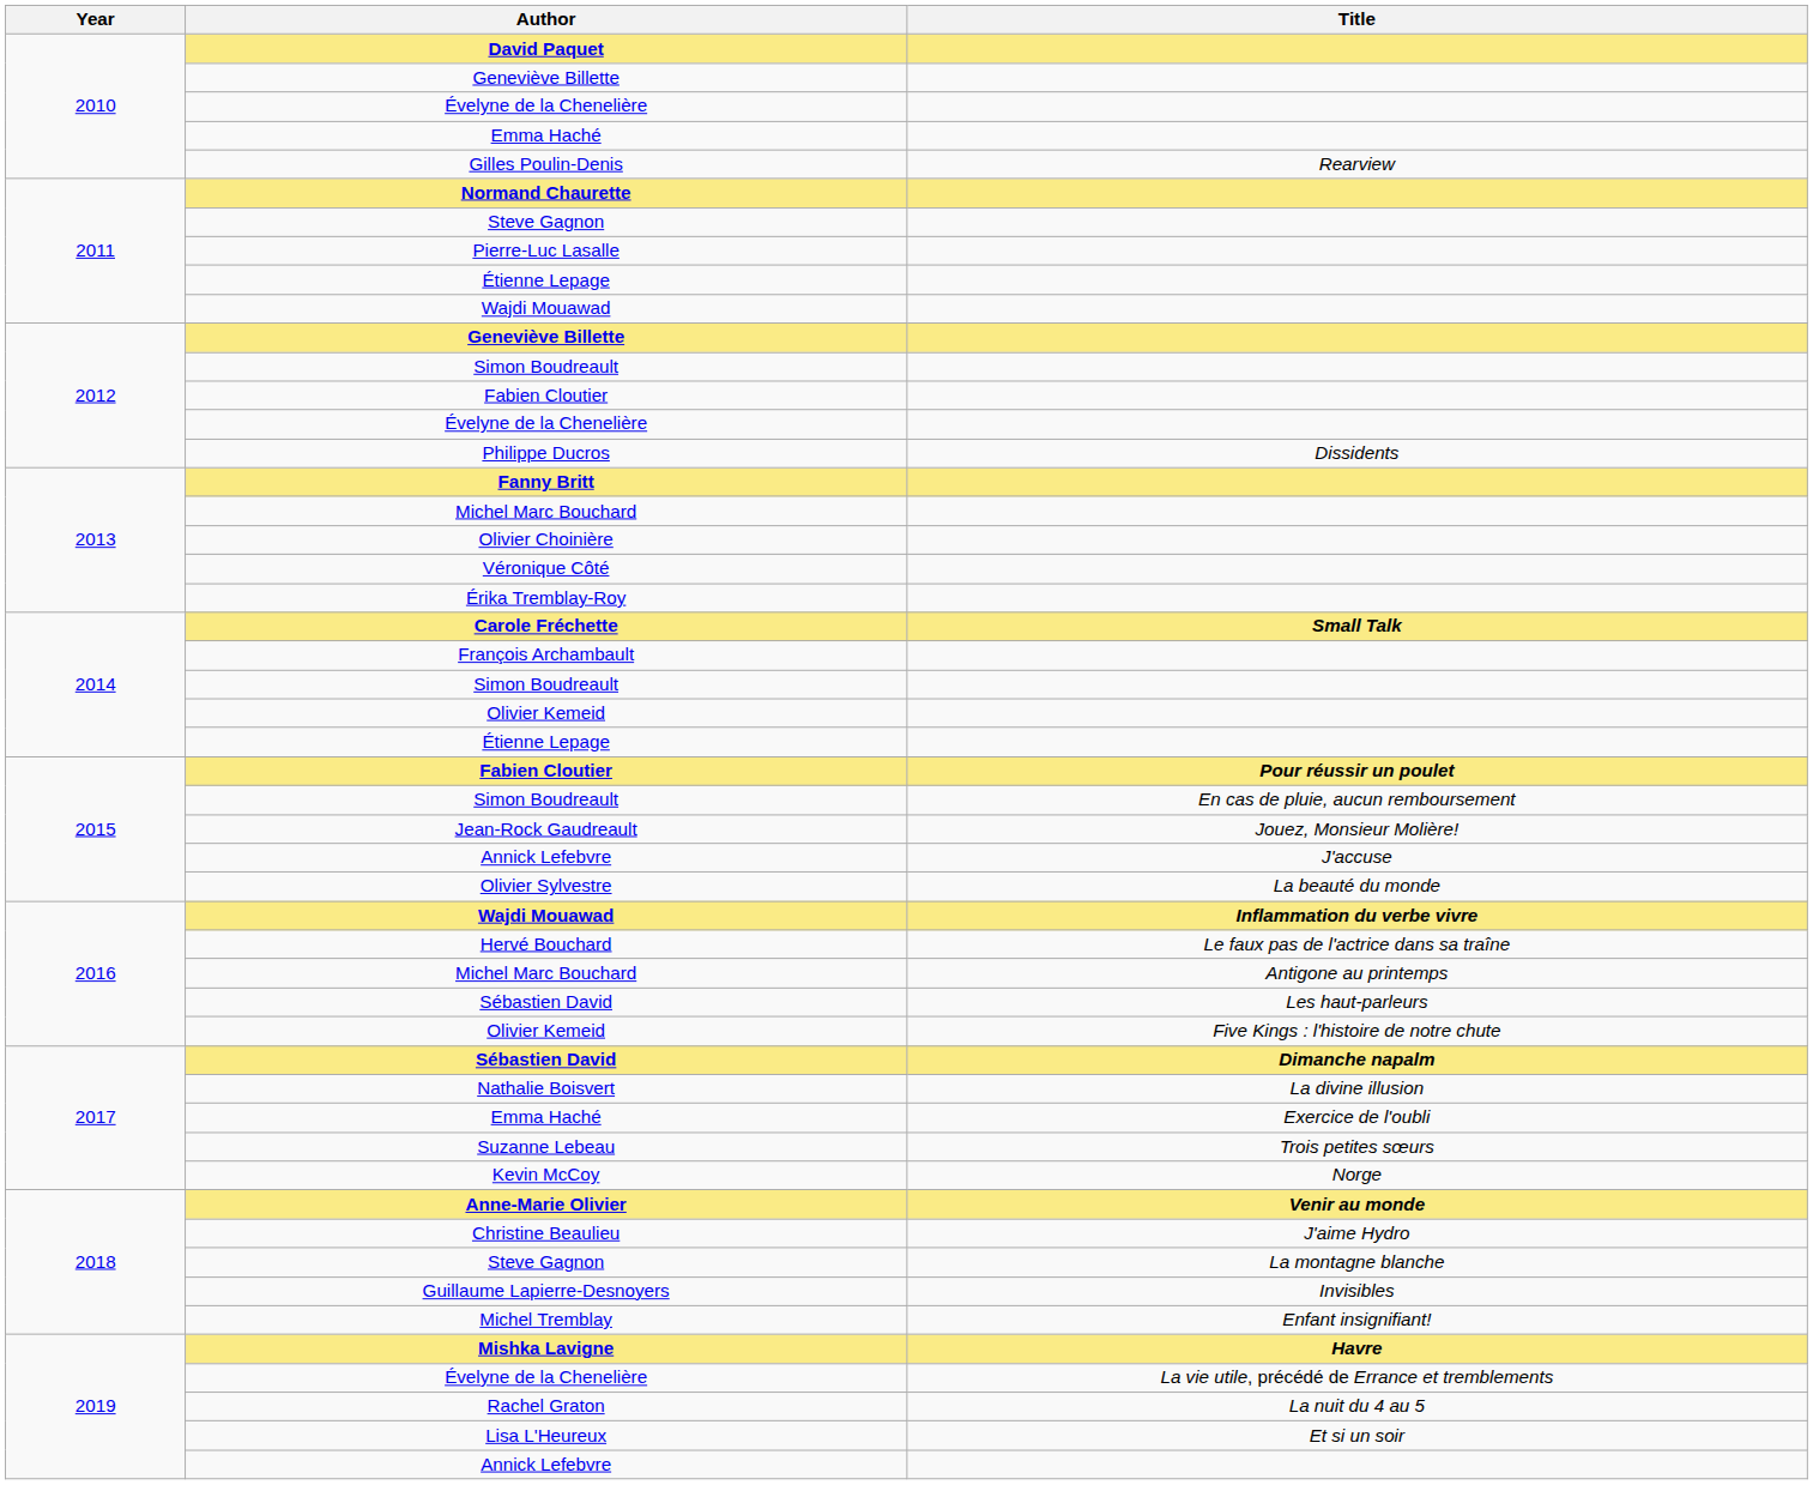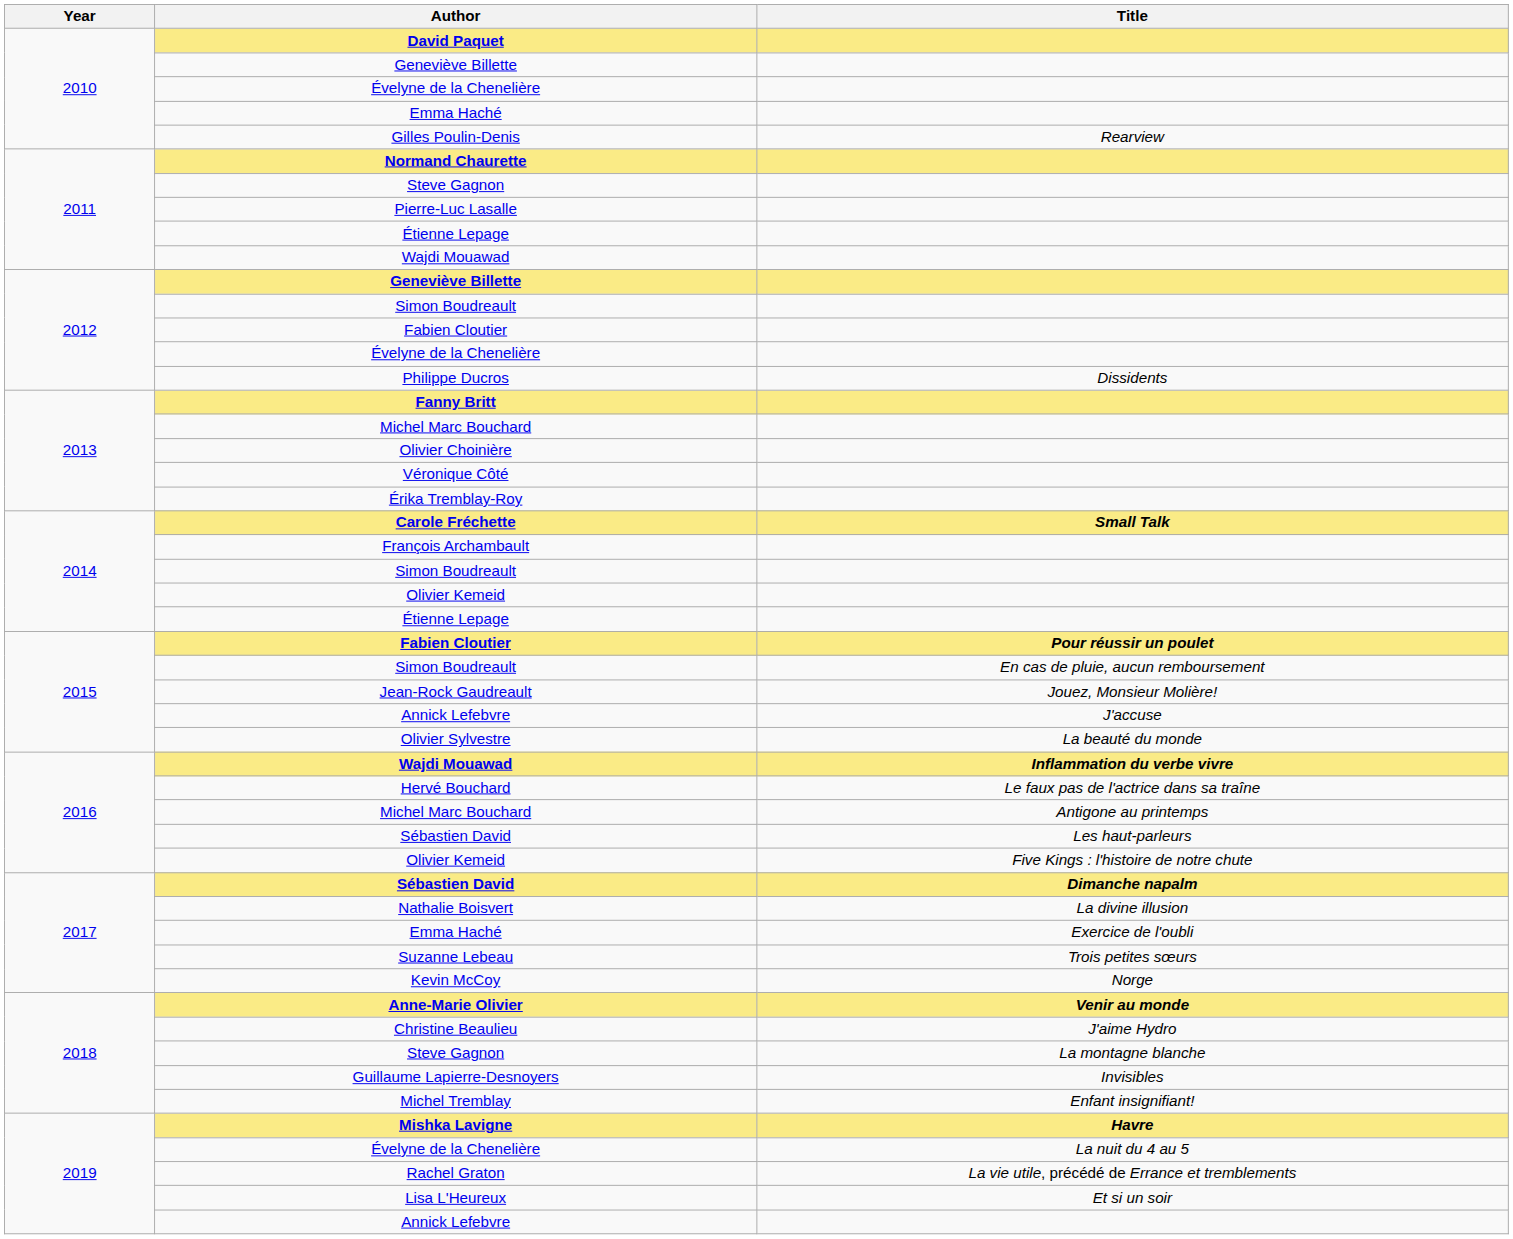2019 / Évelyne de la Chenelière | Title: La vie utile, précédé de Errance et tremblements -> La nuit du 4 au 5
Rachel Graton | Title: La nuit du 4 au 5 -> La vie utile, précédé de Errance et tremblements
